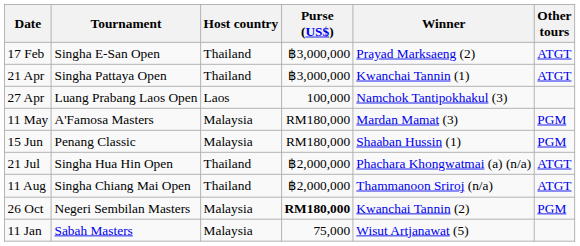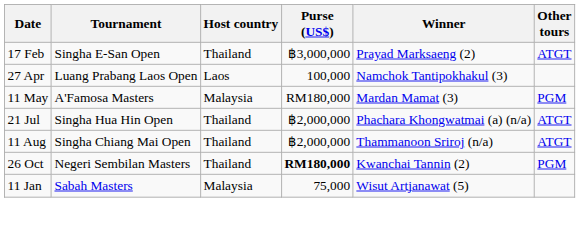- row: 21 Apr | Singha Pattaya Open | Thailand | ฿3,000,000 | Kwanchai Tannin (1) | ATGT
- row: 15 Jun | Penang Classic | Malaysia | RM180,000 | Shaaban Hussin (1) | PGM
26 Oct | Host country: Malaysia -> Thailand
